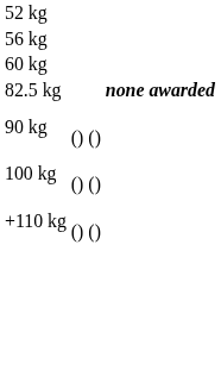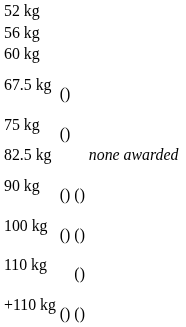+ row: 67.5 kg | ()
+ row: 75 kg | ()
82.5 kg | column 4: bold -> normal
+ row: 110 kg | ()
